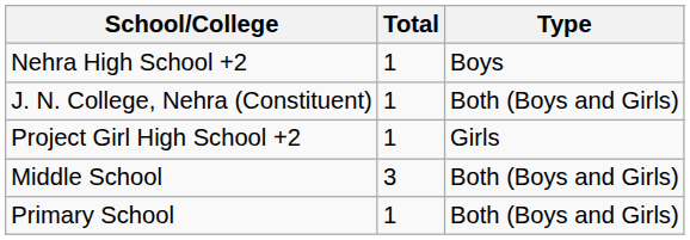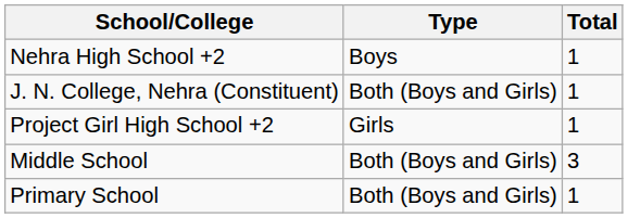columns swapped: Type <-> Total
